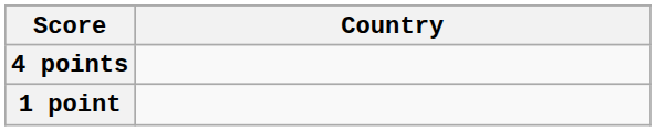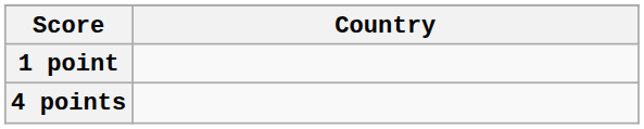rows swapped: 4 points <-> 1 point
